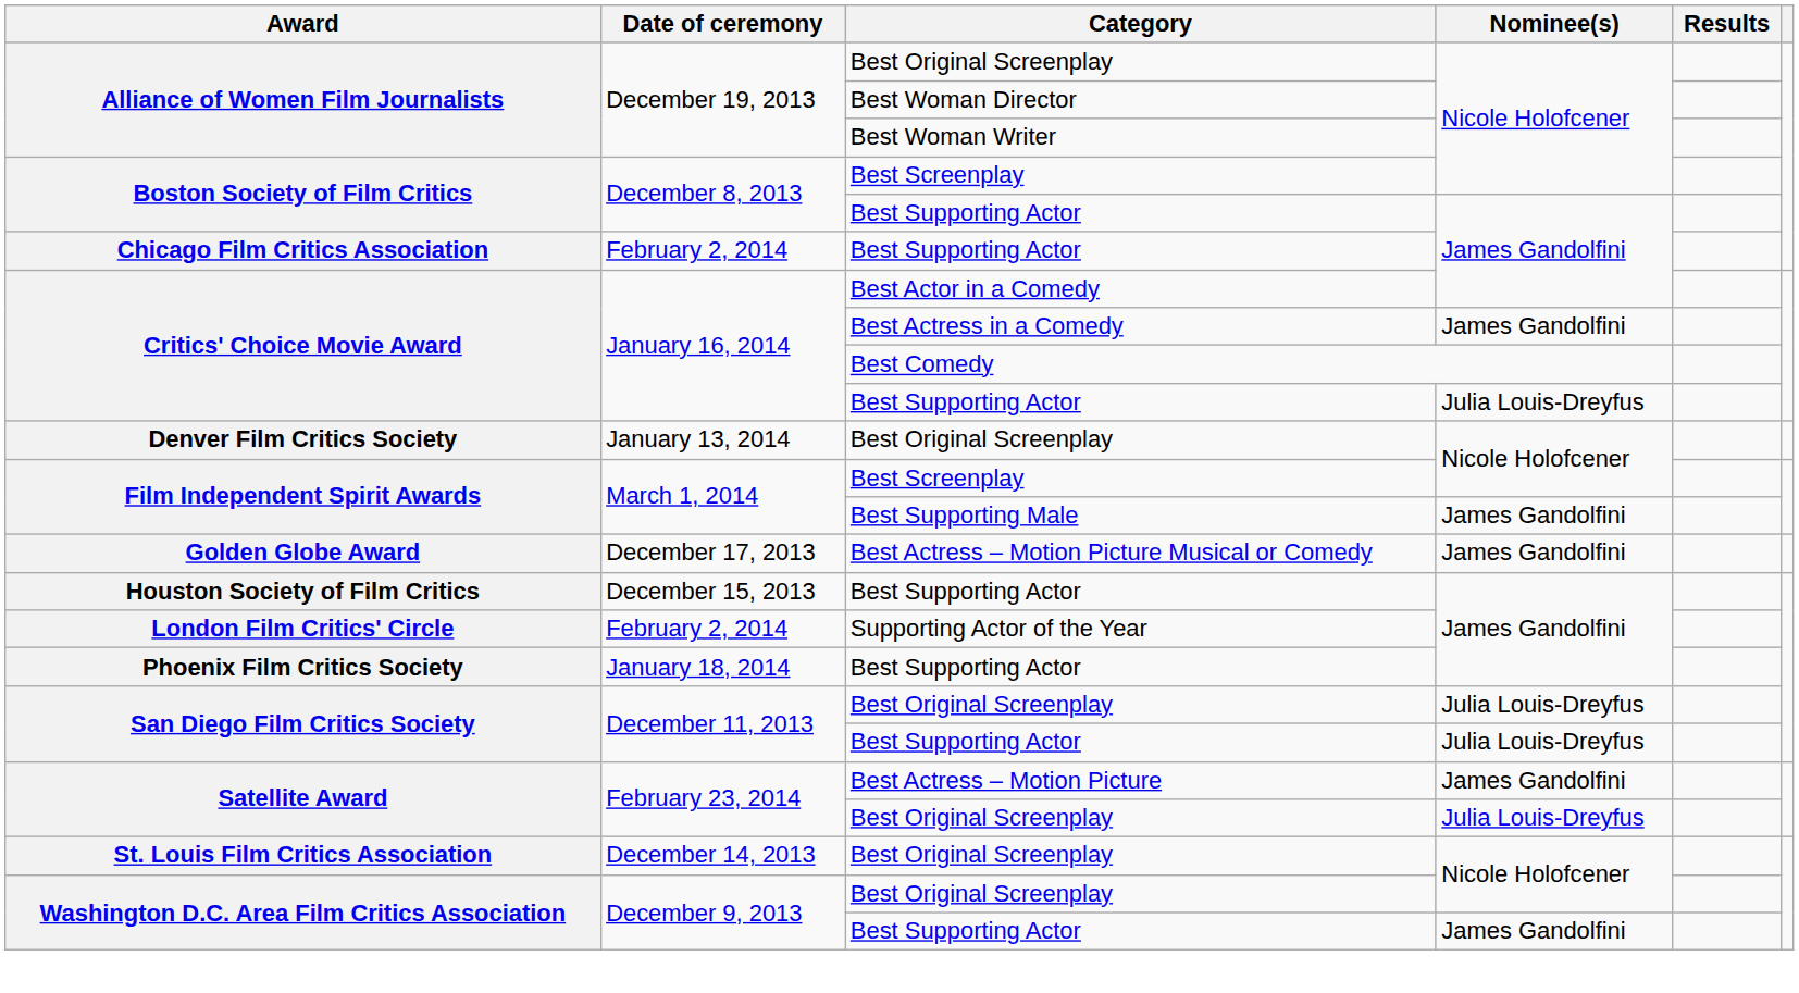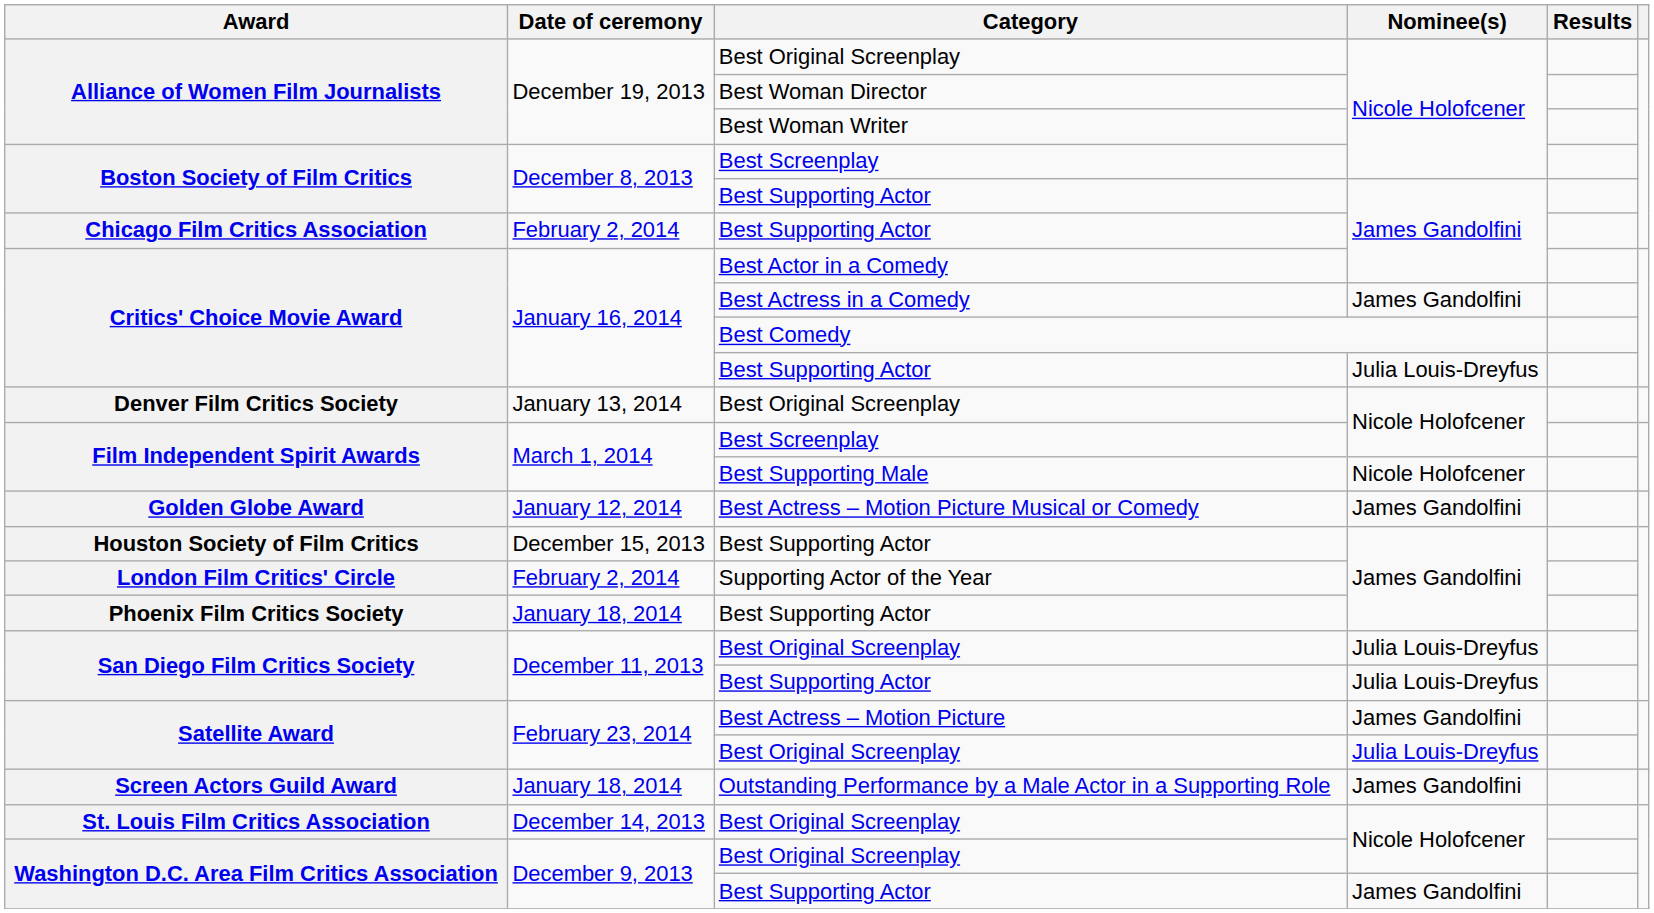Film Independent Spirit Awards / Best Supporting Male | Nominee(s): James Gandolfini -> Nicole Holofcener
Golden Globe Award | Date of ceremony: December 17, 2013 -> January 12, 2014
+ row: Screen Actors Guild Award | January 18, 2014 | Outstanding Performance by a Male Actor in a Supporting Role | James Gandolfini
